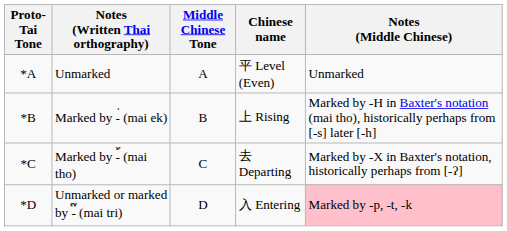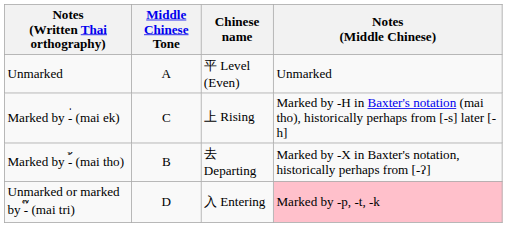- column: Proto-Tai Tone | *A | *B | *C | *D
Marked by -่ (mai ek) | Middle Chinese Tone: B -> C
Marked by -้ (mai tho) | Middle Chinese Tone: C -> B
